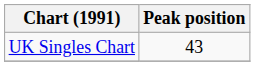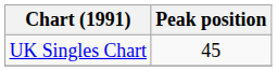UK Singles Chart | Peak position: 43 -> 45
